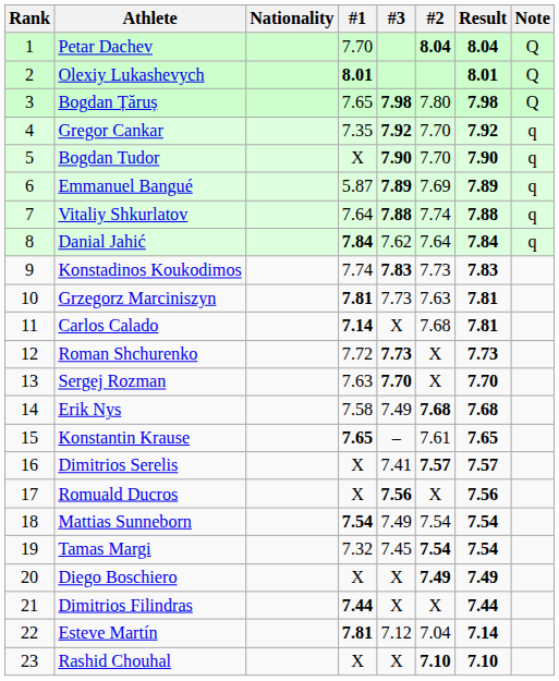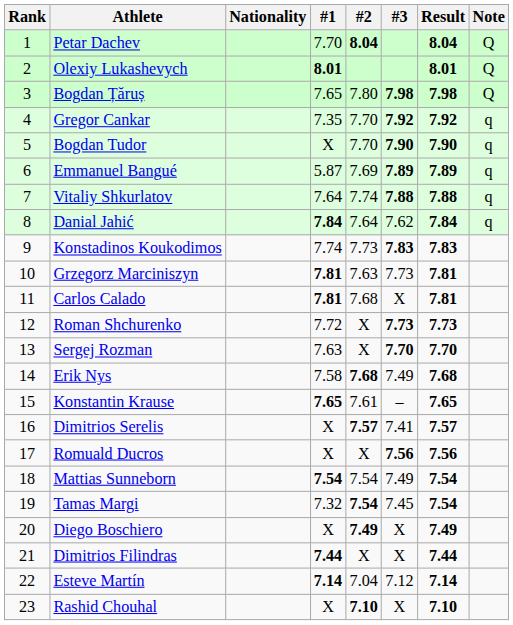columns swapped: #2 <-> #3
Carlos Calado | #1: 7.14 -> 7.81
Esteve Martín | #1: 7.81 -> 7.14
